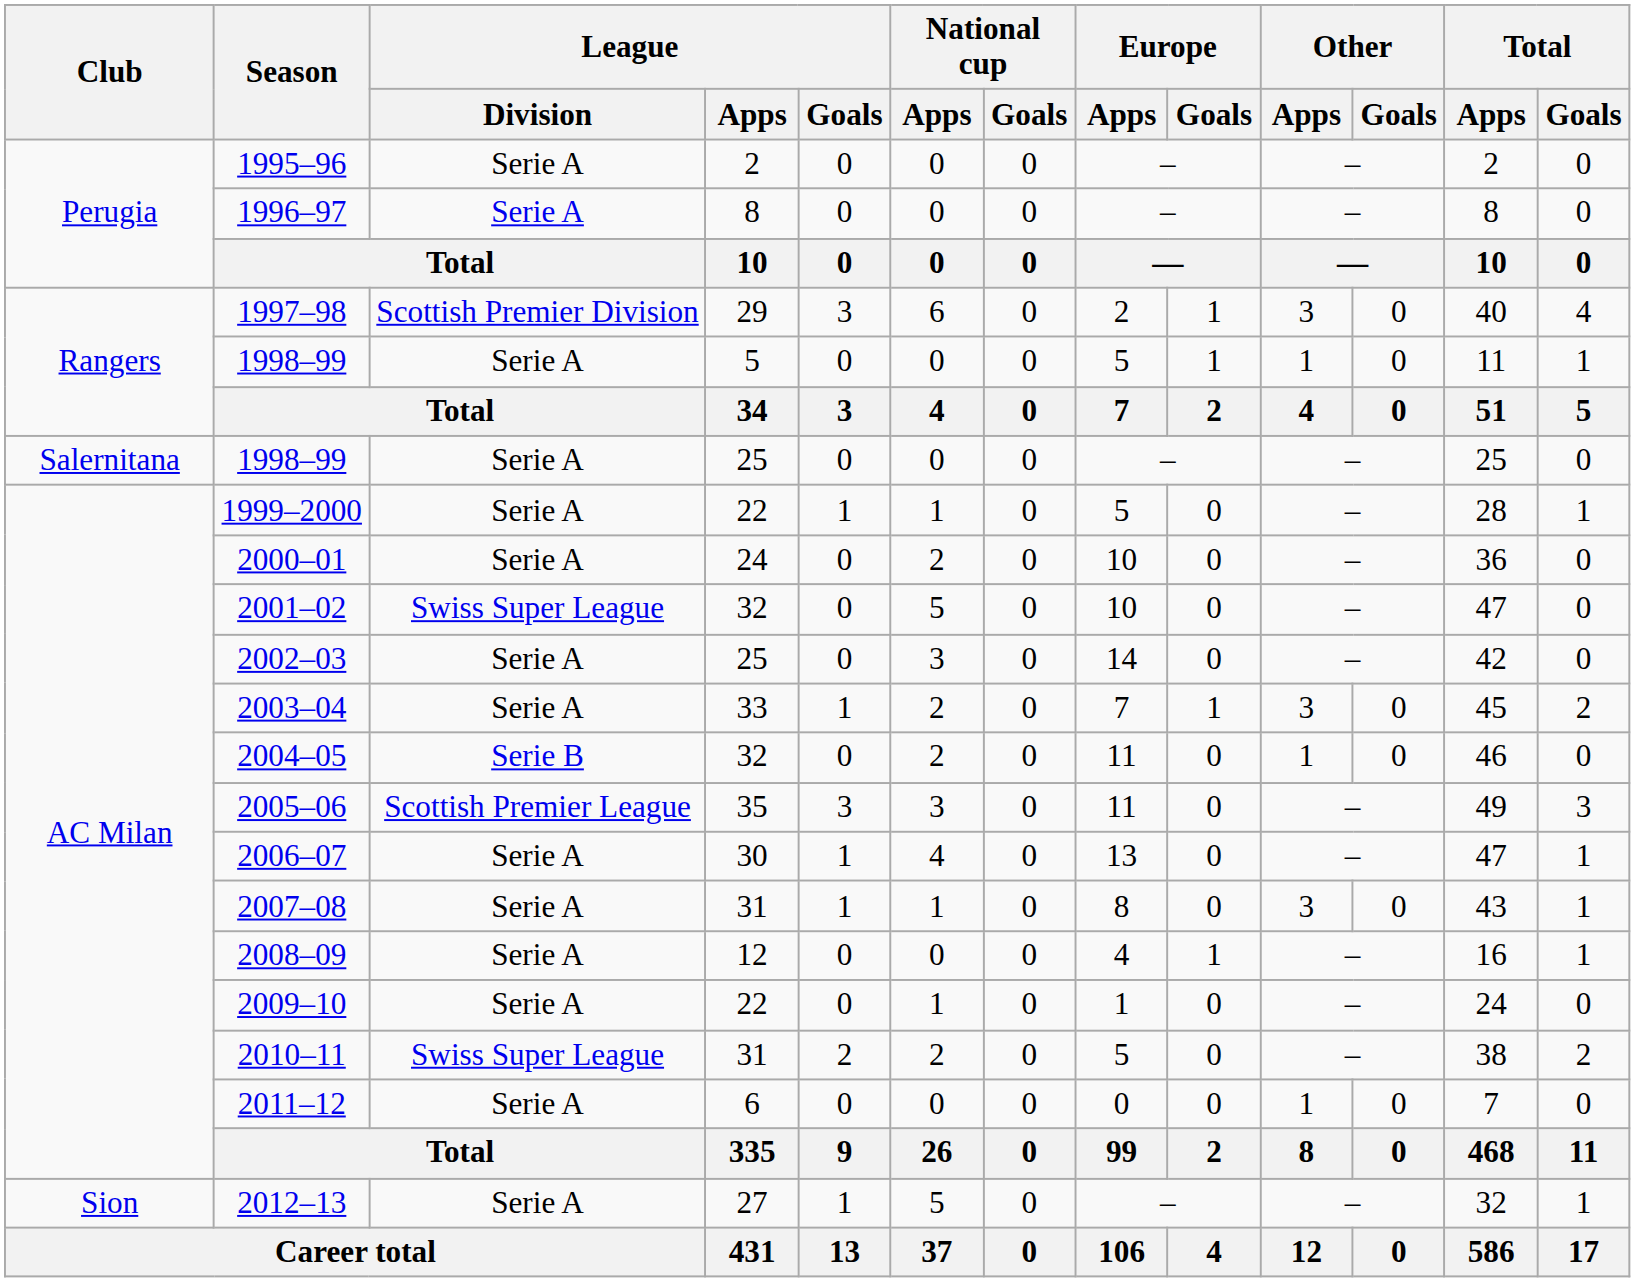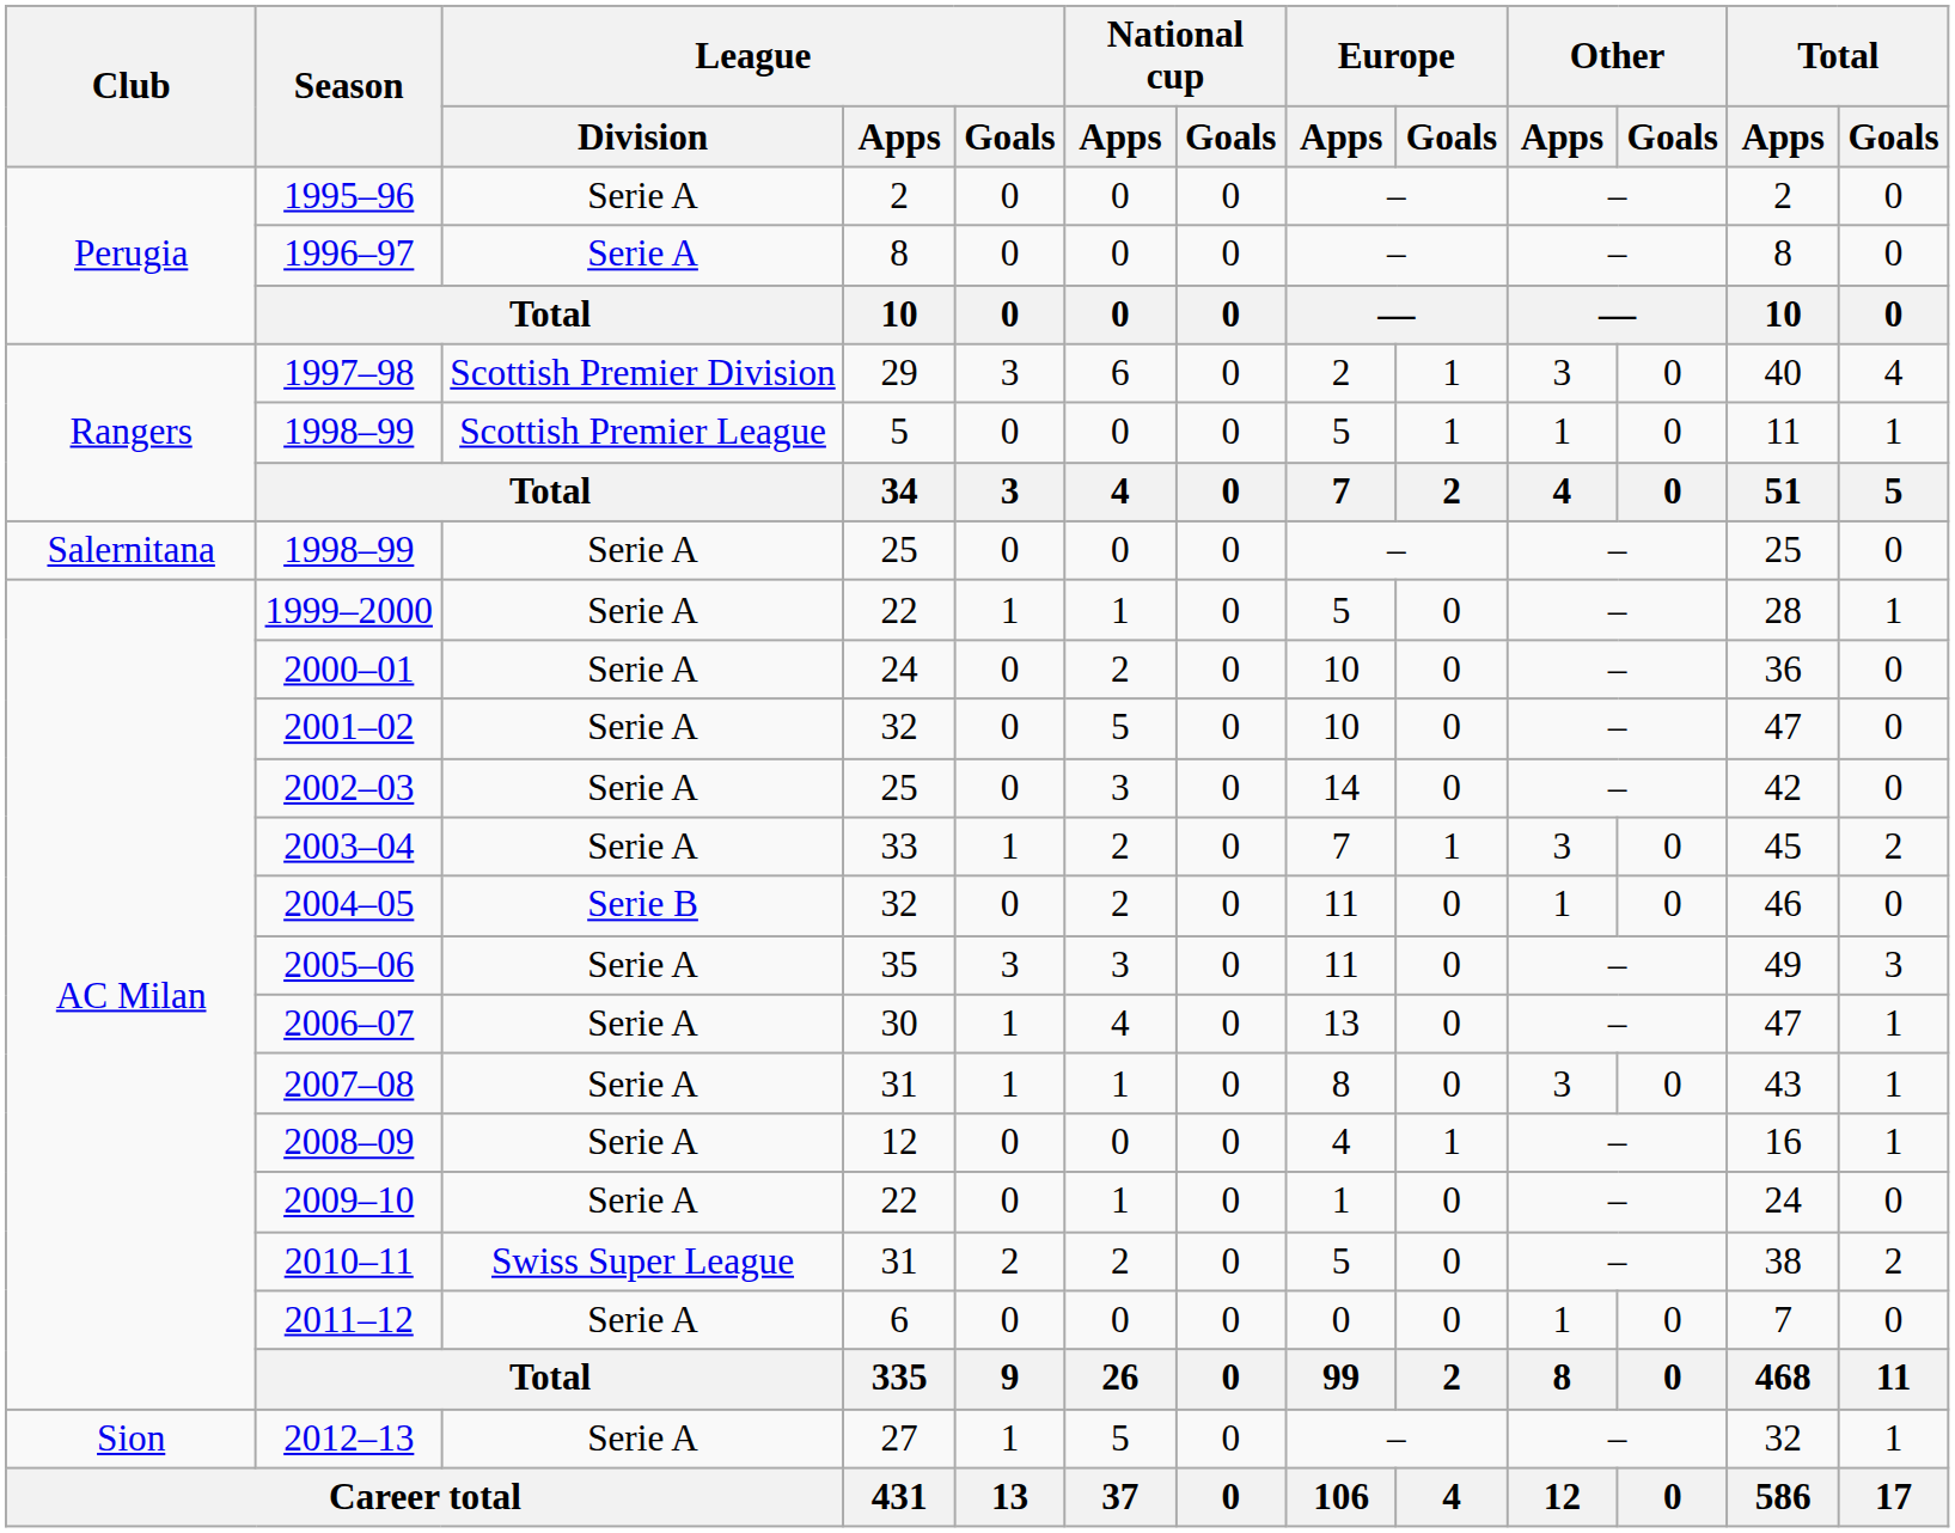1998–99 / 5 | League / Division: Serie A -> Scottish Premier League
2001–02 | League / Division: Swiss Super League -> Serie A
2005–06 | League / Division: Scottish Premier League -> Serie A
